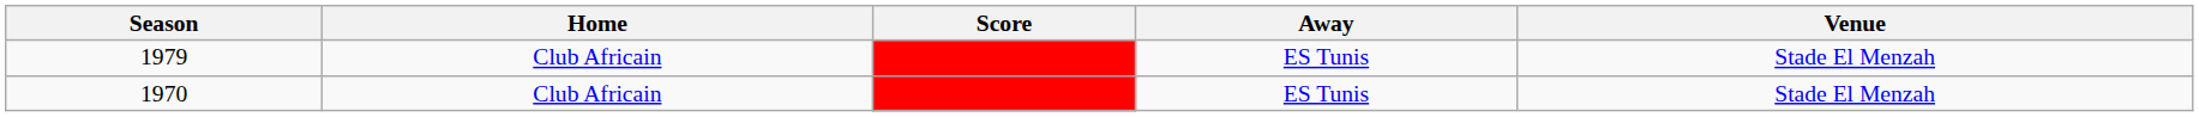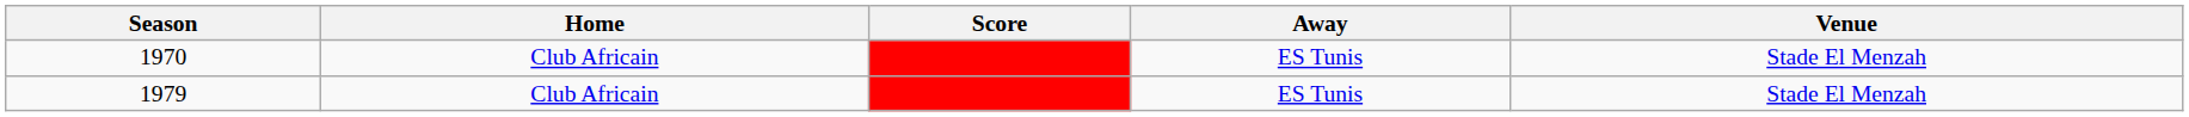rows swapped: 1970 <-> 1979
